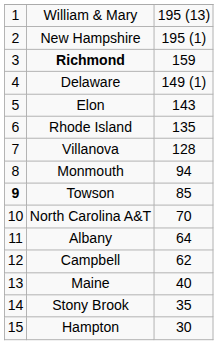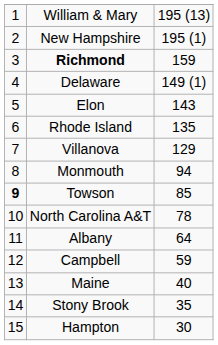Villanova | column 3: 128 -> 129
North Carolina A&T | column 3: 70 -> 78
Campbell | column 3: 62 -> 59
